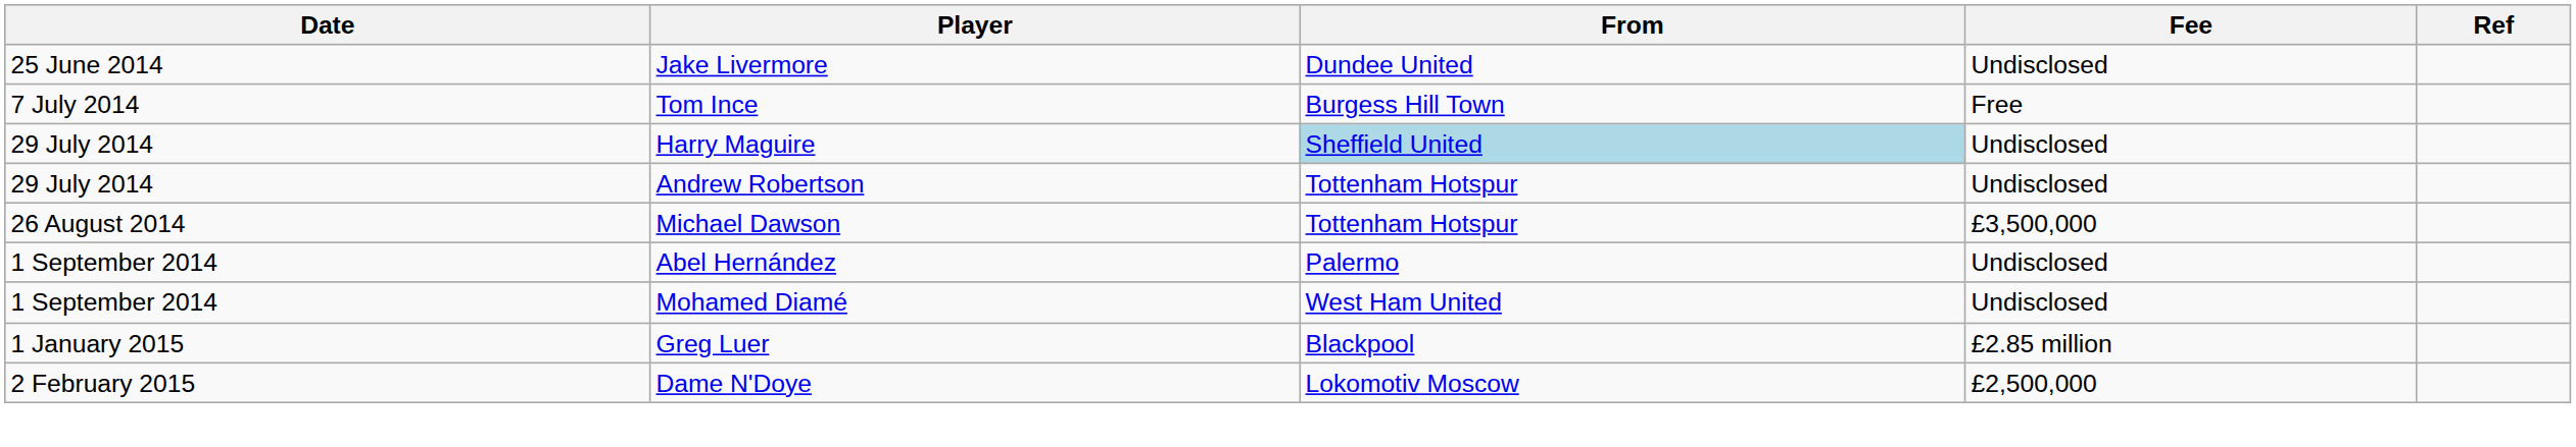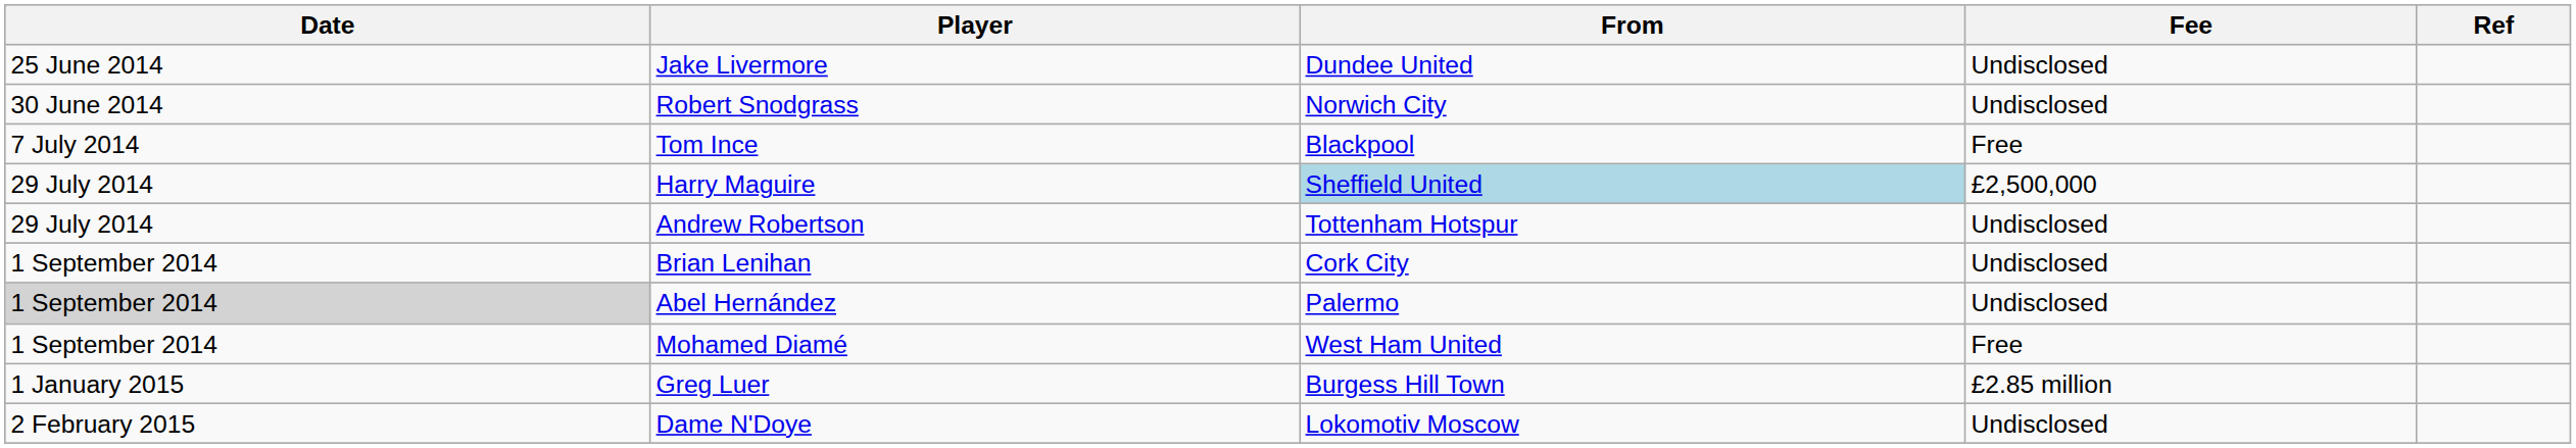+ row: 30 June 2014 | Robert Snodgrass | Norwich City | Undisclosed
Tom Ince | From: Burgess Hill Town -> Blackpool
Harry Maguire | Fee: Undisclosed -> £2,500,000
- row: 26 August 2014 | Michael Dawson | Tottenham Hotspur | £3,500,000
+ row: 1 September 2014 | Brian Lenihan | Cork City | Undisclosed
Abel Hernández | Date: no background -> lightgrey background
Mohamed Diamé | Fee: Undisclosed -> Free
Greg Luer | From: Blackpool -> Burgess Hill Town
Dame N'Doye | Fee: £2,500,000 -> Undisclosed
